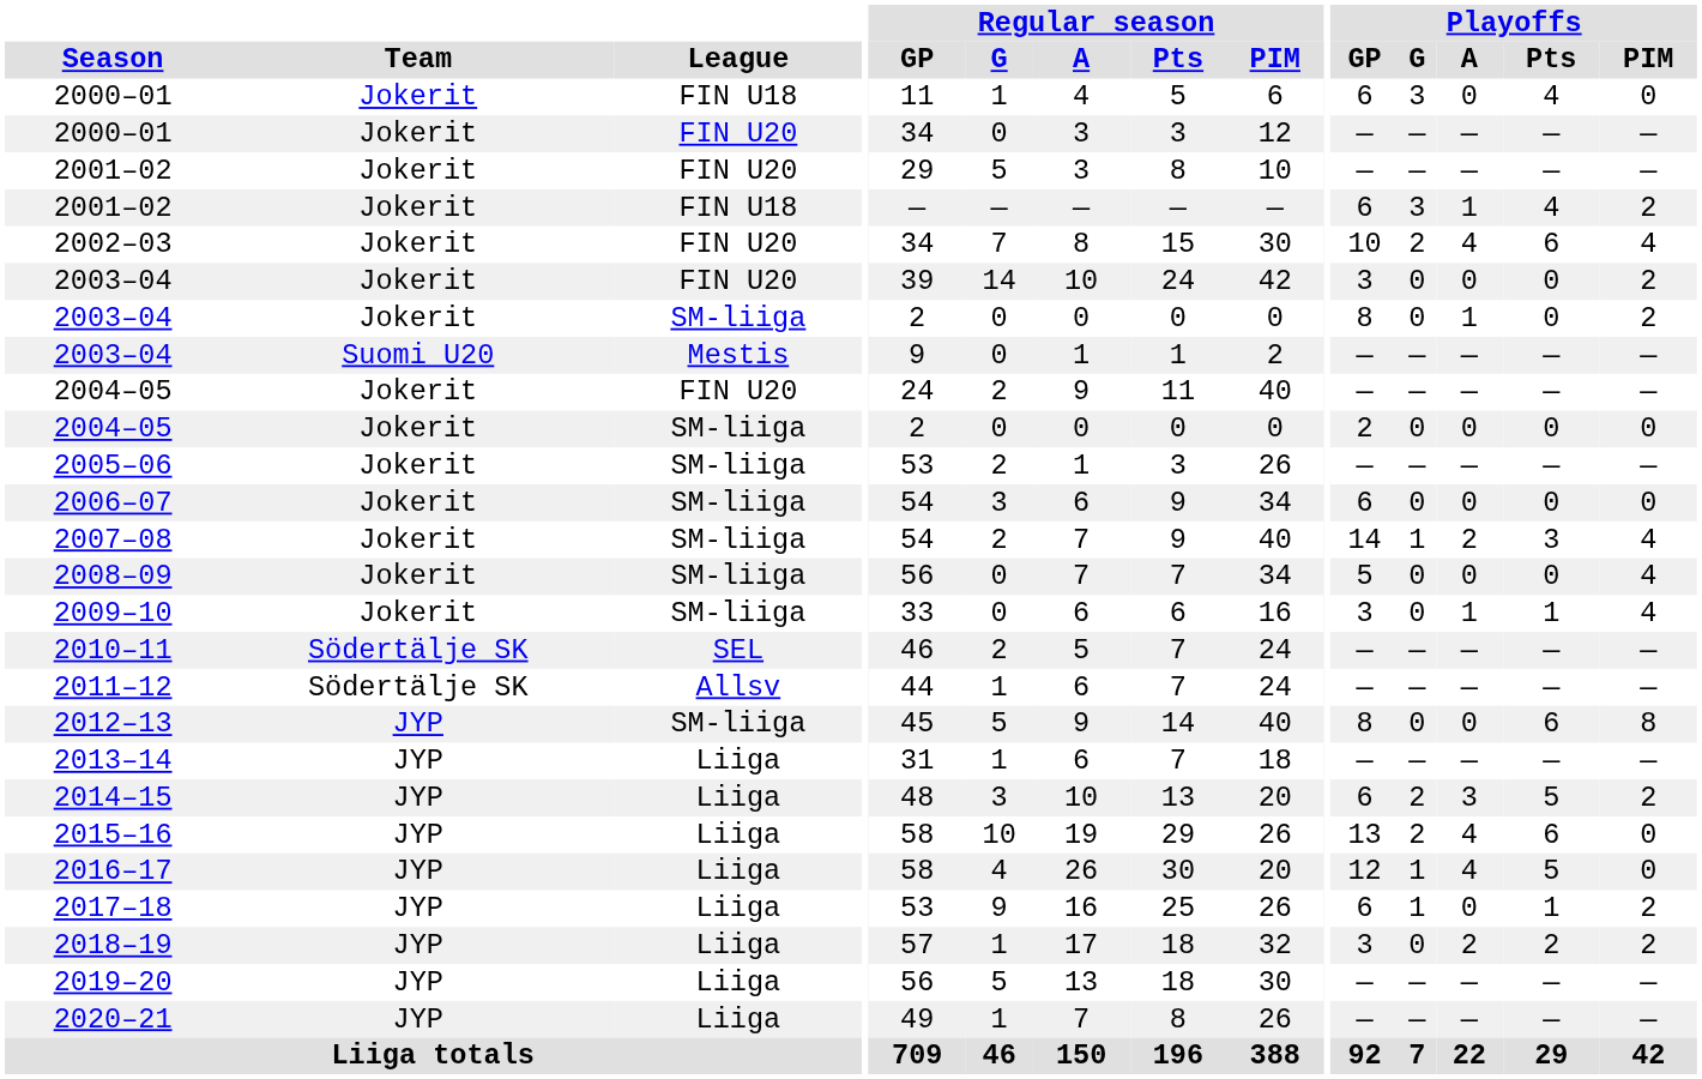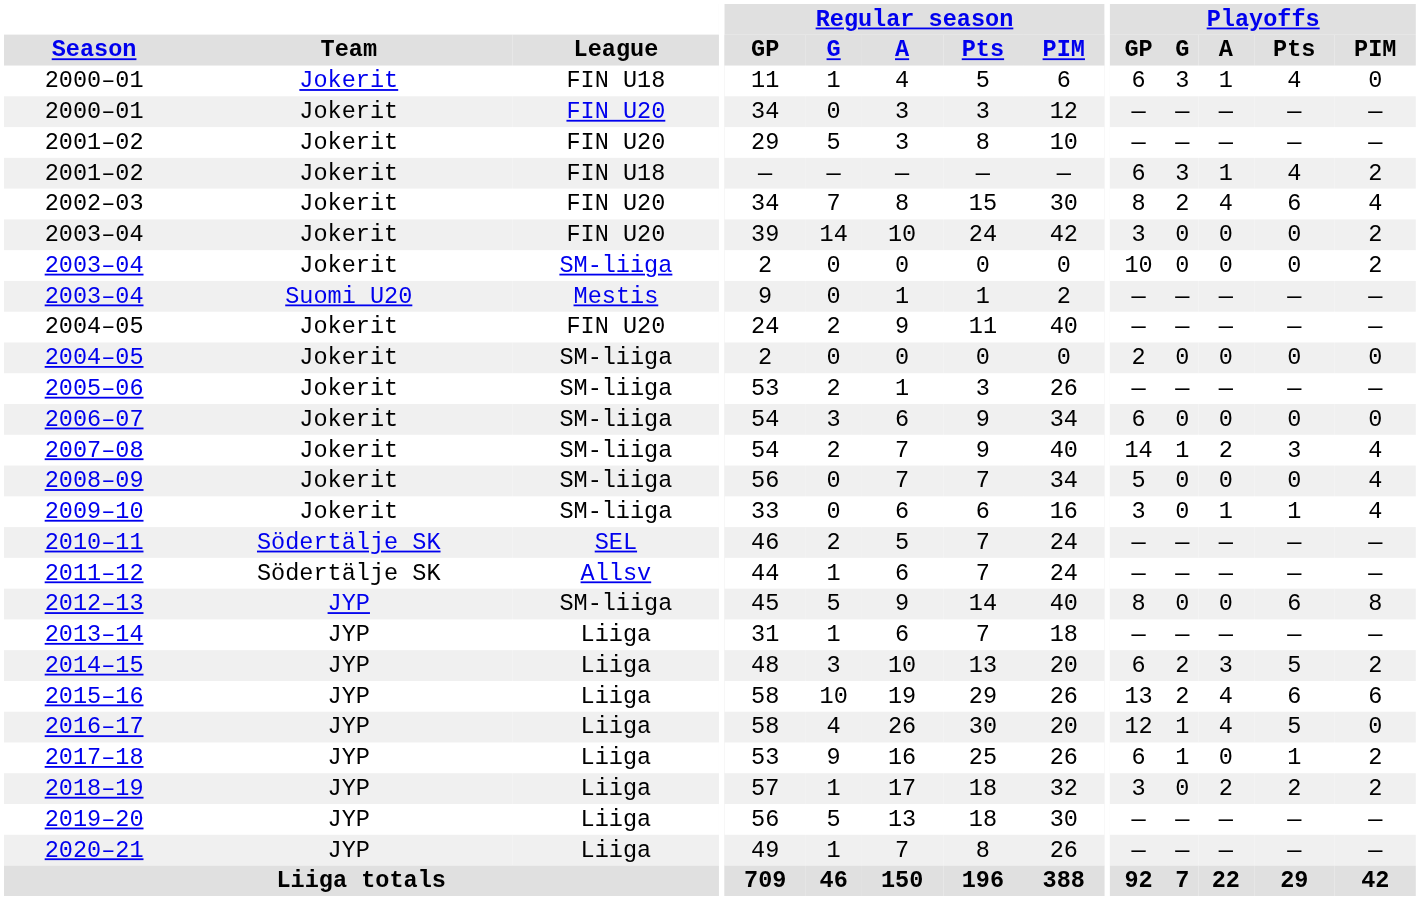2000–01 / FIN U18 | Playoffs / A: 0 -> 1
2002–03 | Playoffs / GP: 10 -> 8
2003–04 / SM-liiga | Playoffs / GP: 8 -> 10
2003–04 / SM-liiga | Playoffs / A: 1 -> 0
2015–16 | Playoffs / PIM: 0 -> 6
